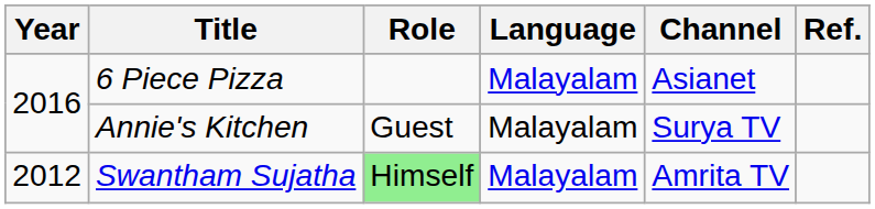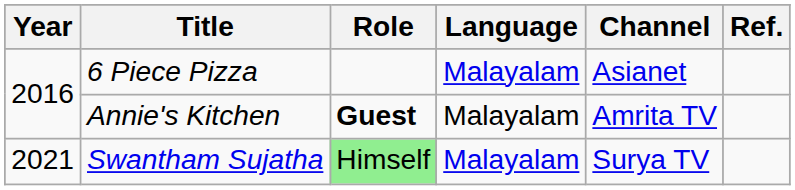Annie's Kitchen | Role: normal -> bold
Annie's Kitchen | Channel: Surya TV -> Amrita TV
Swantham Sujatha | Year: 2012 -> 2021
Swantham Sujatha | Channel: Amrita TV -> Surya TV
